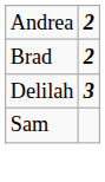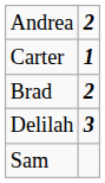+ row: Carter | 1
